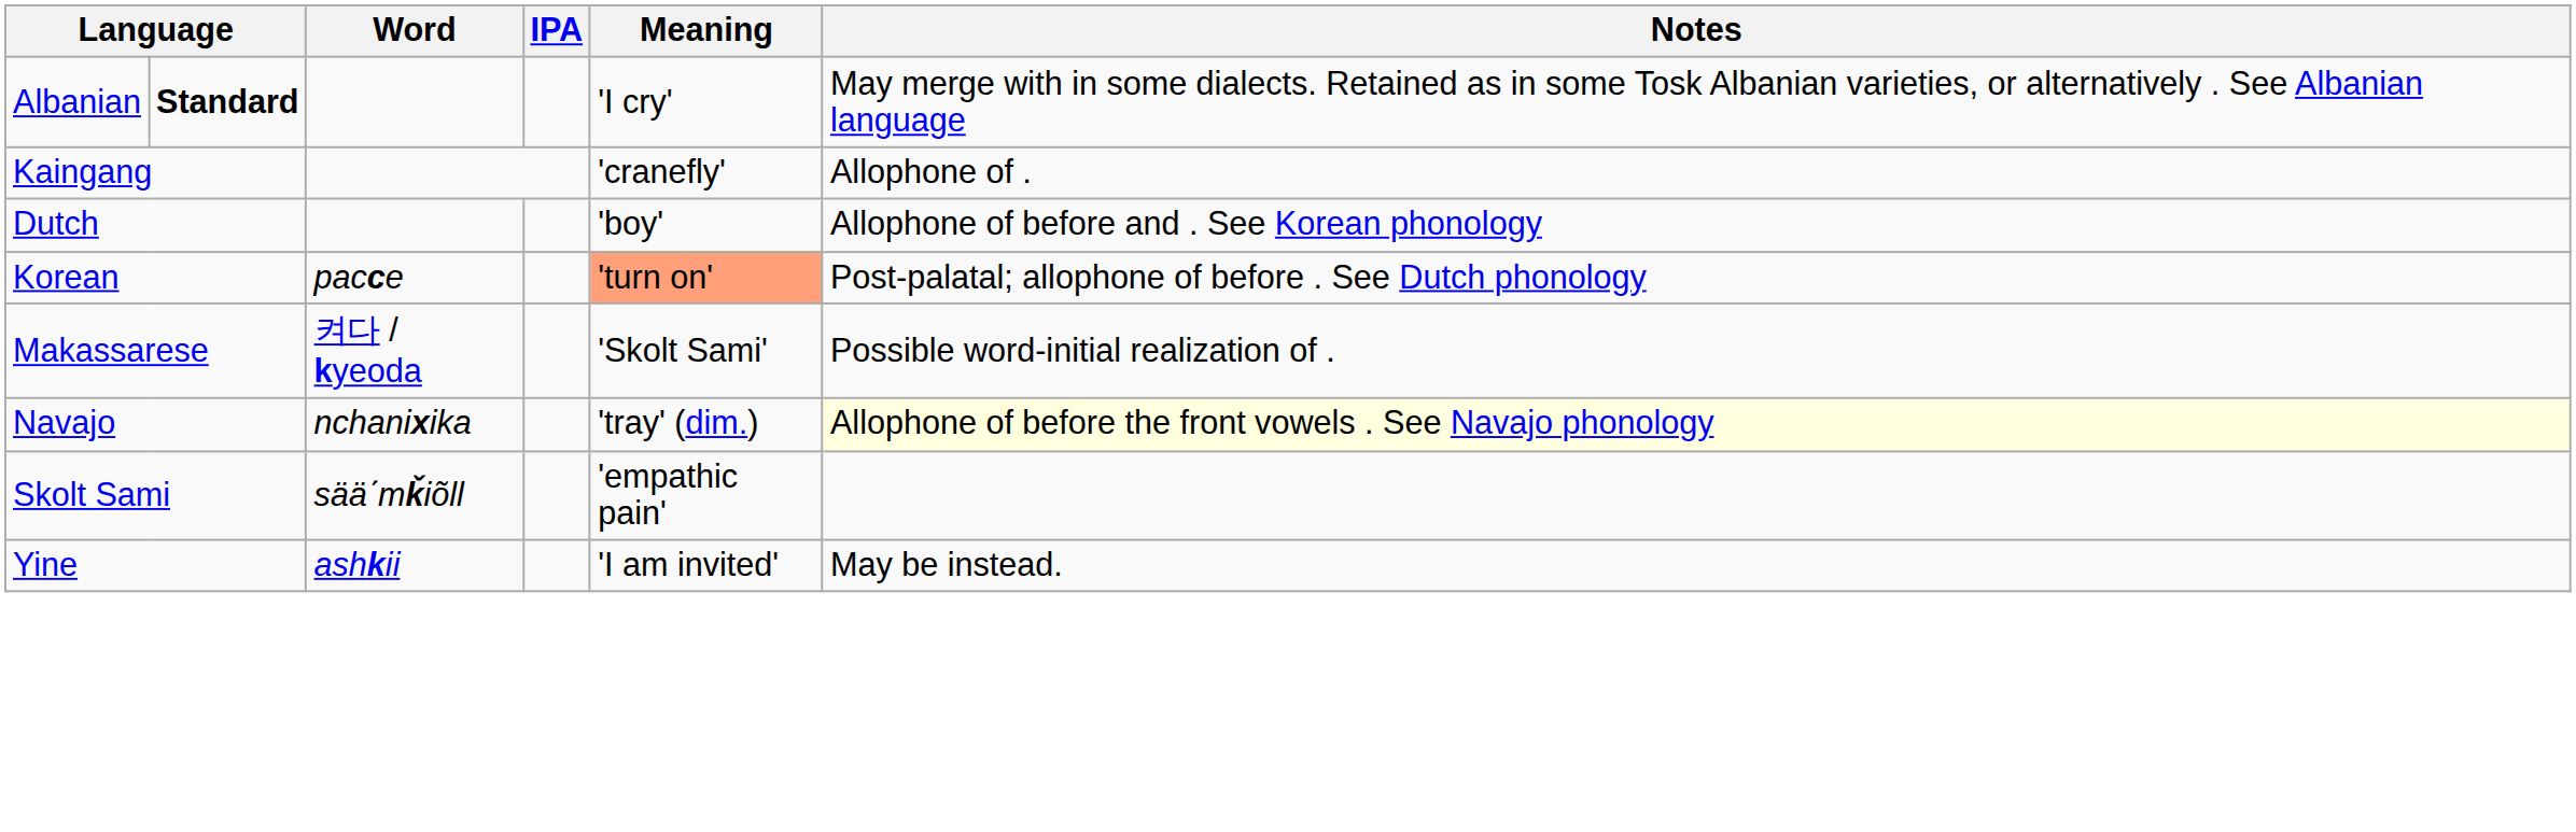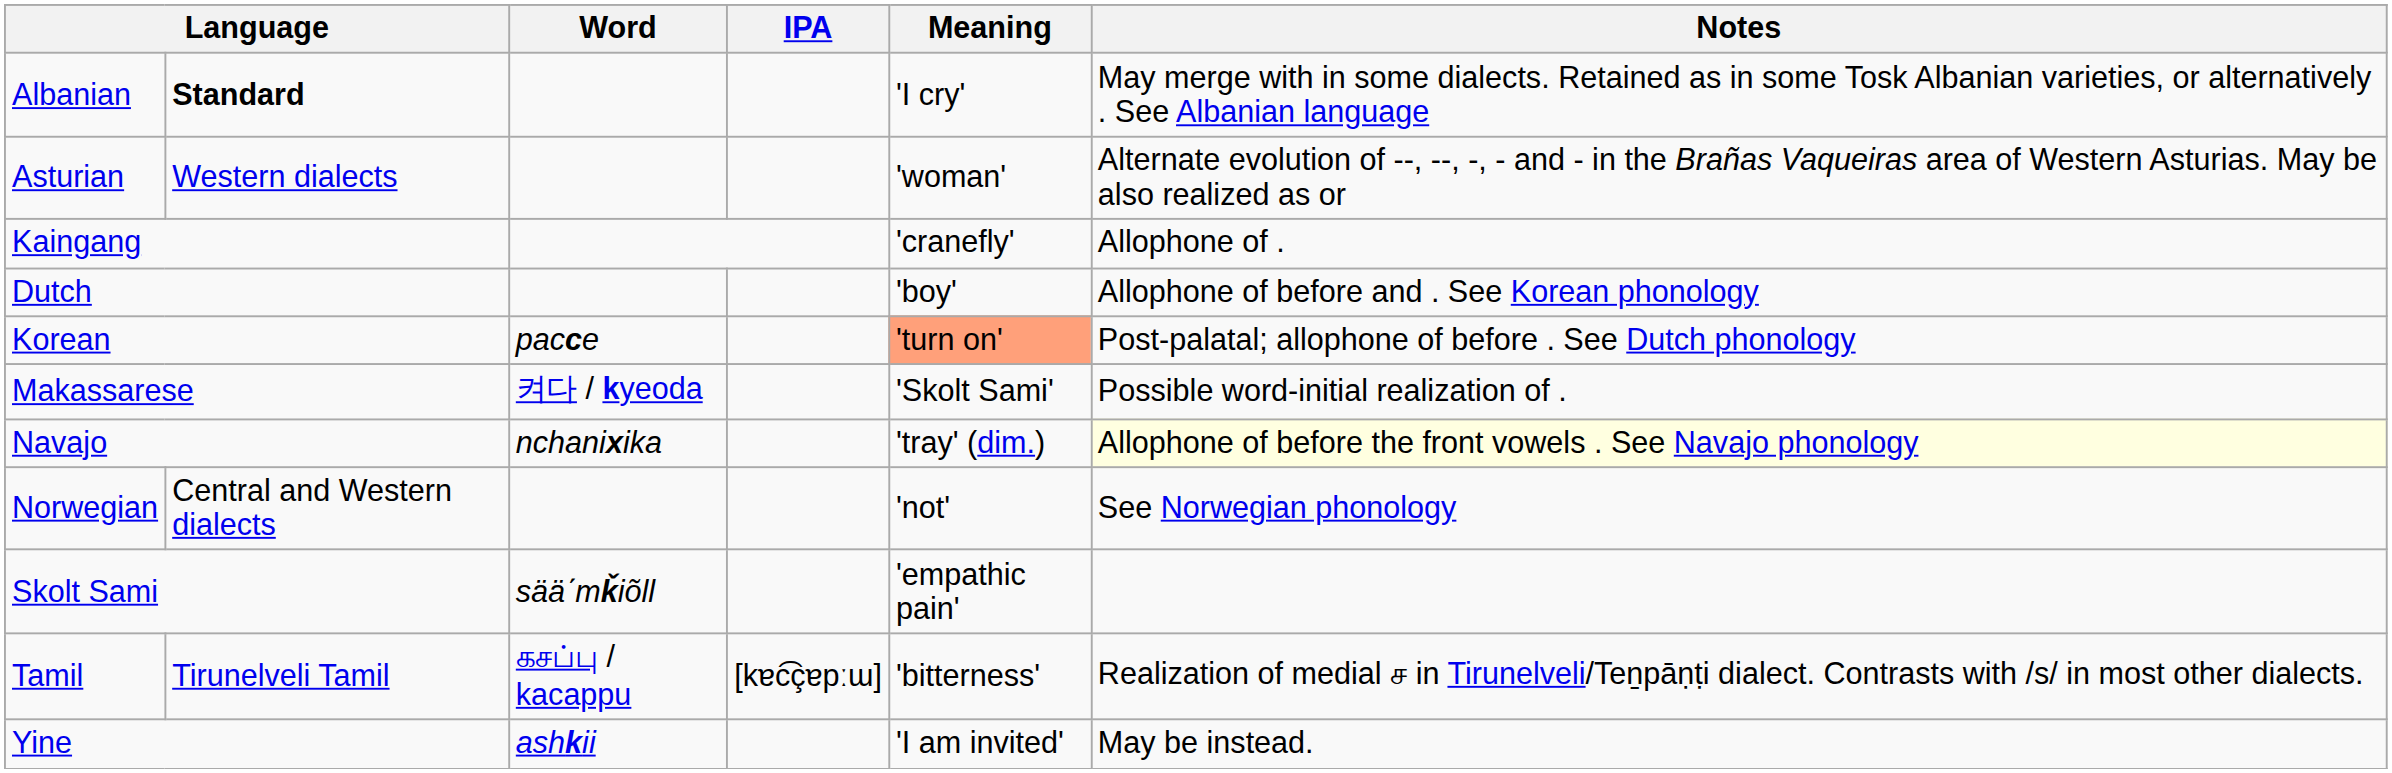+ row: Asturian | Western dialects | 'woman' | Alternate evolution of --, --, -, - and - in the Brañas Vaqueiras area of Western Asturias. May be also realized as or
+ row: Norwegian | Central and Western dialects | 'not' | See Norwegian phonology
+ row: Tamil | Tirunelveli Tamil | கசப்பு / kacappu | [kɐc͡çɐpːɯ] | 'bitterness' | Realization of medial ச in Tirunelveli/Teṉpāṇṭi dialect. Contrasts with /s/ in most other dialects.
